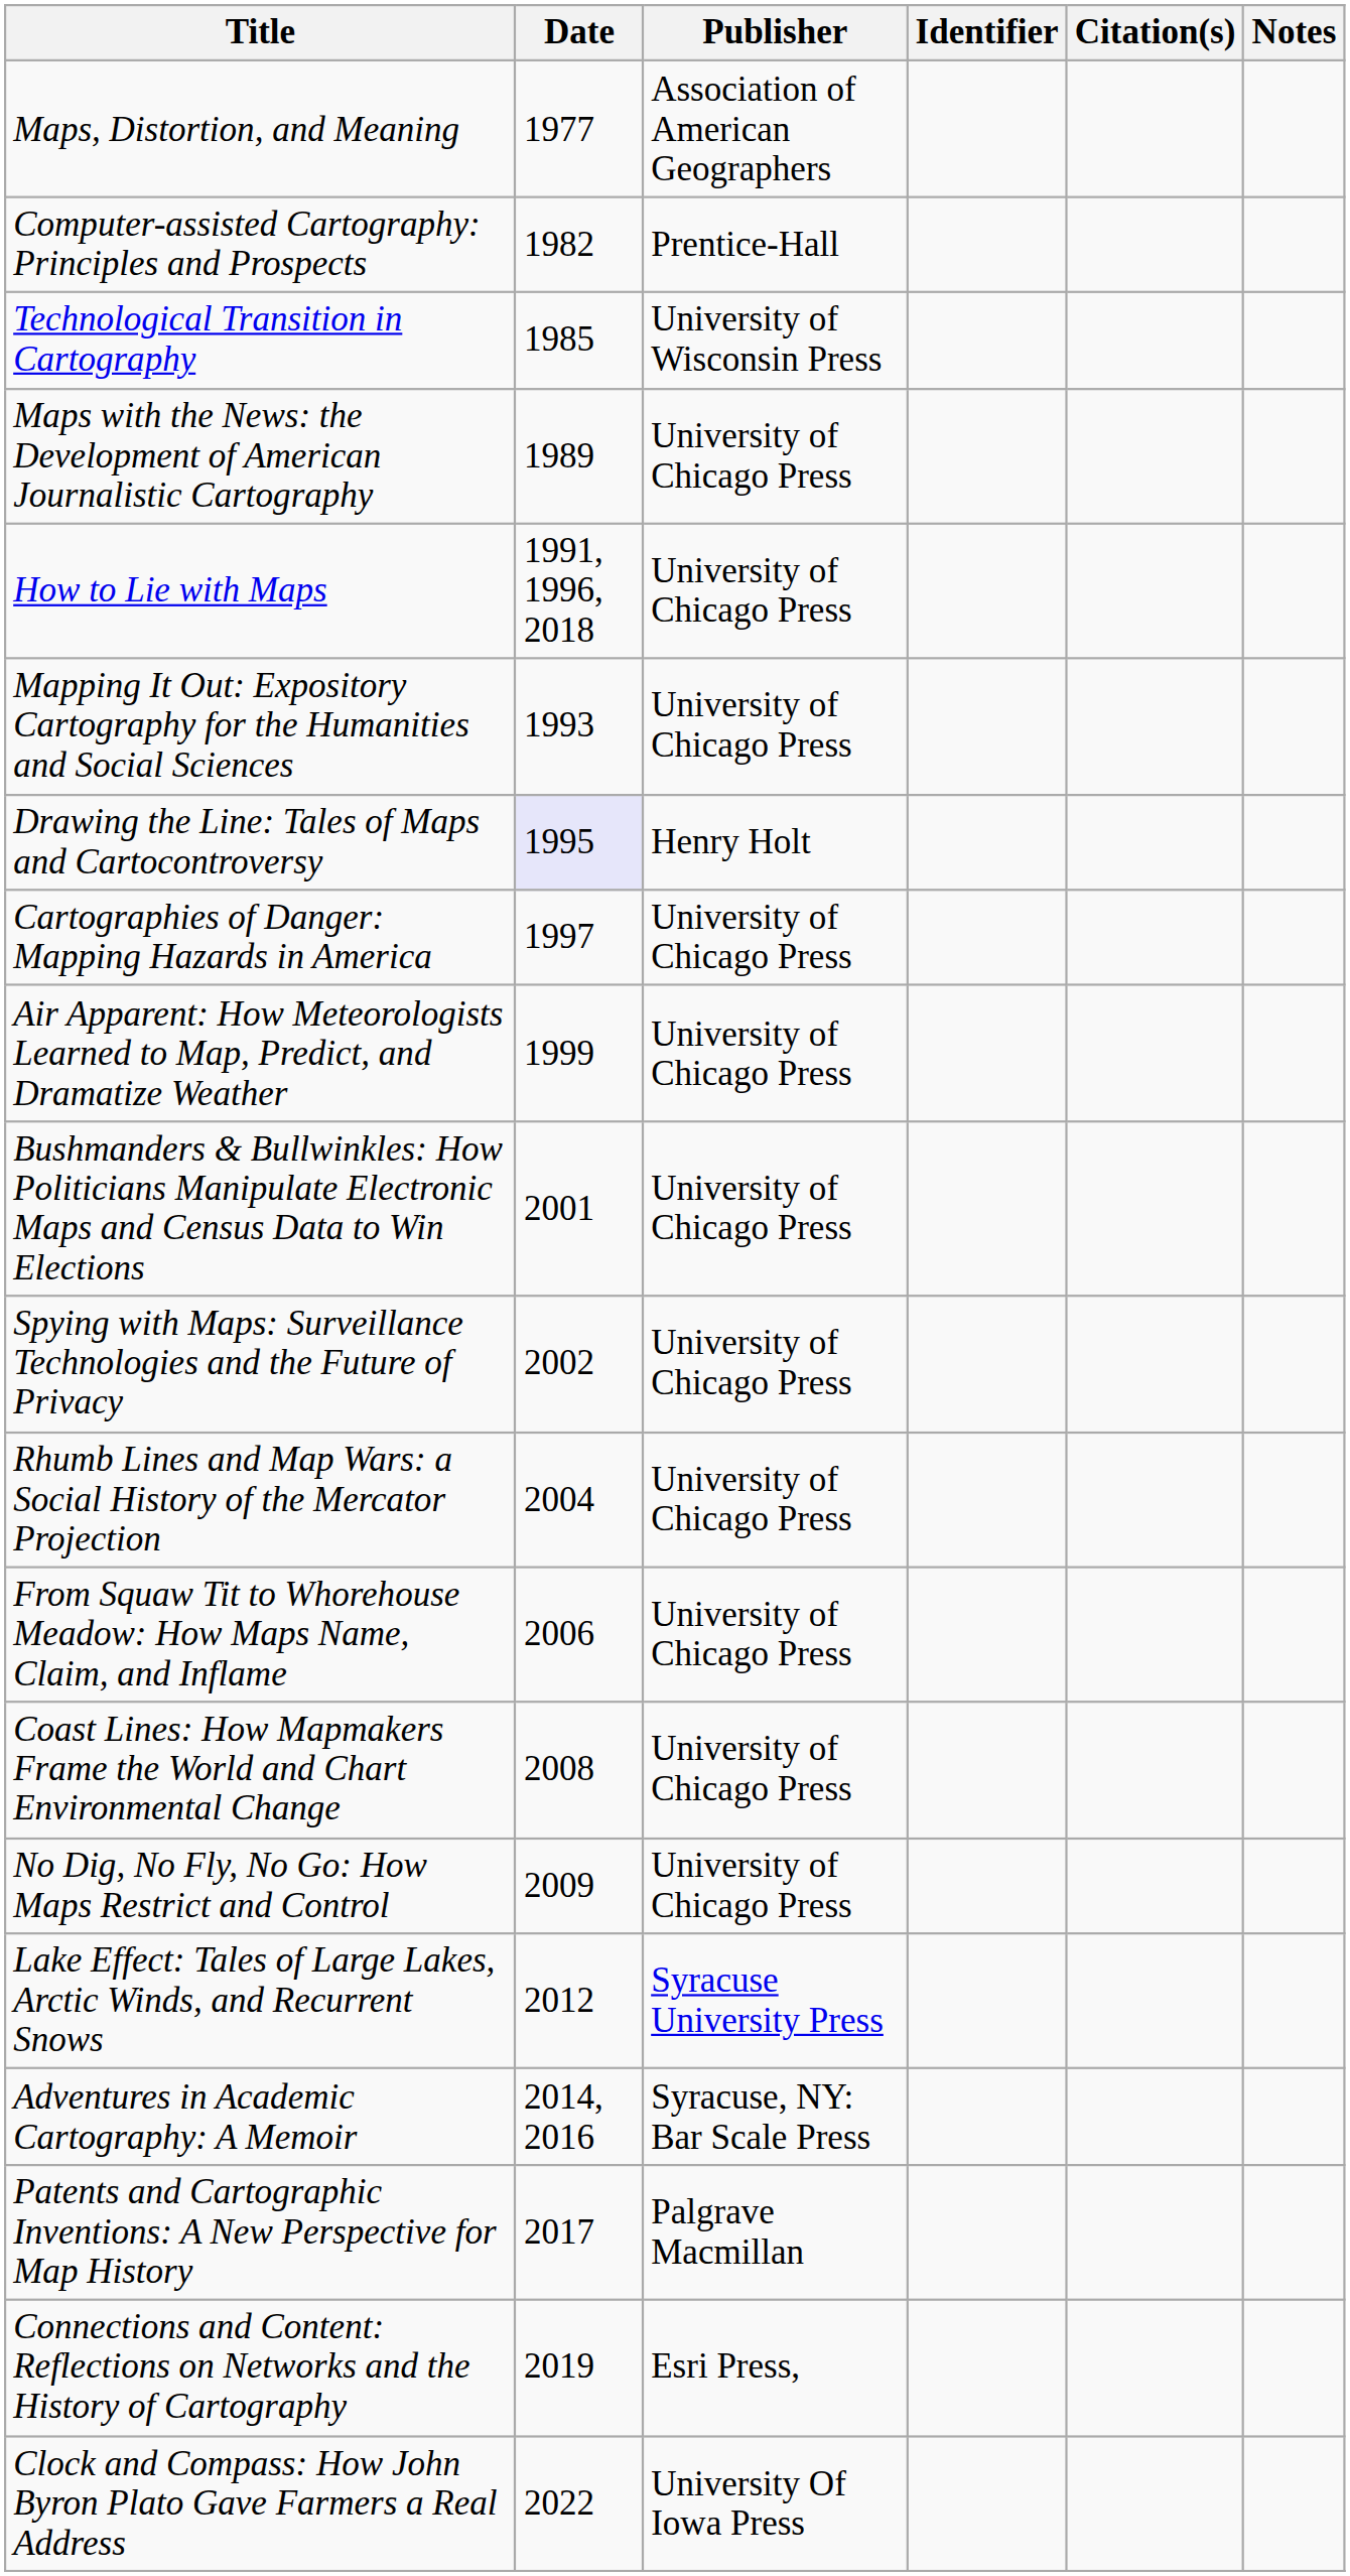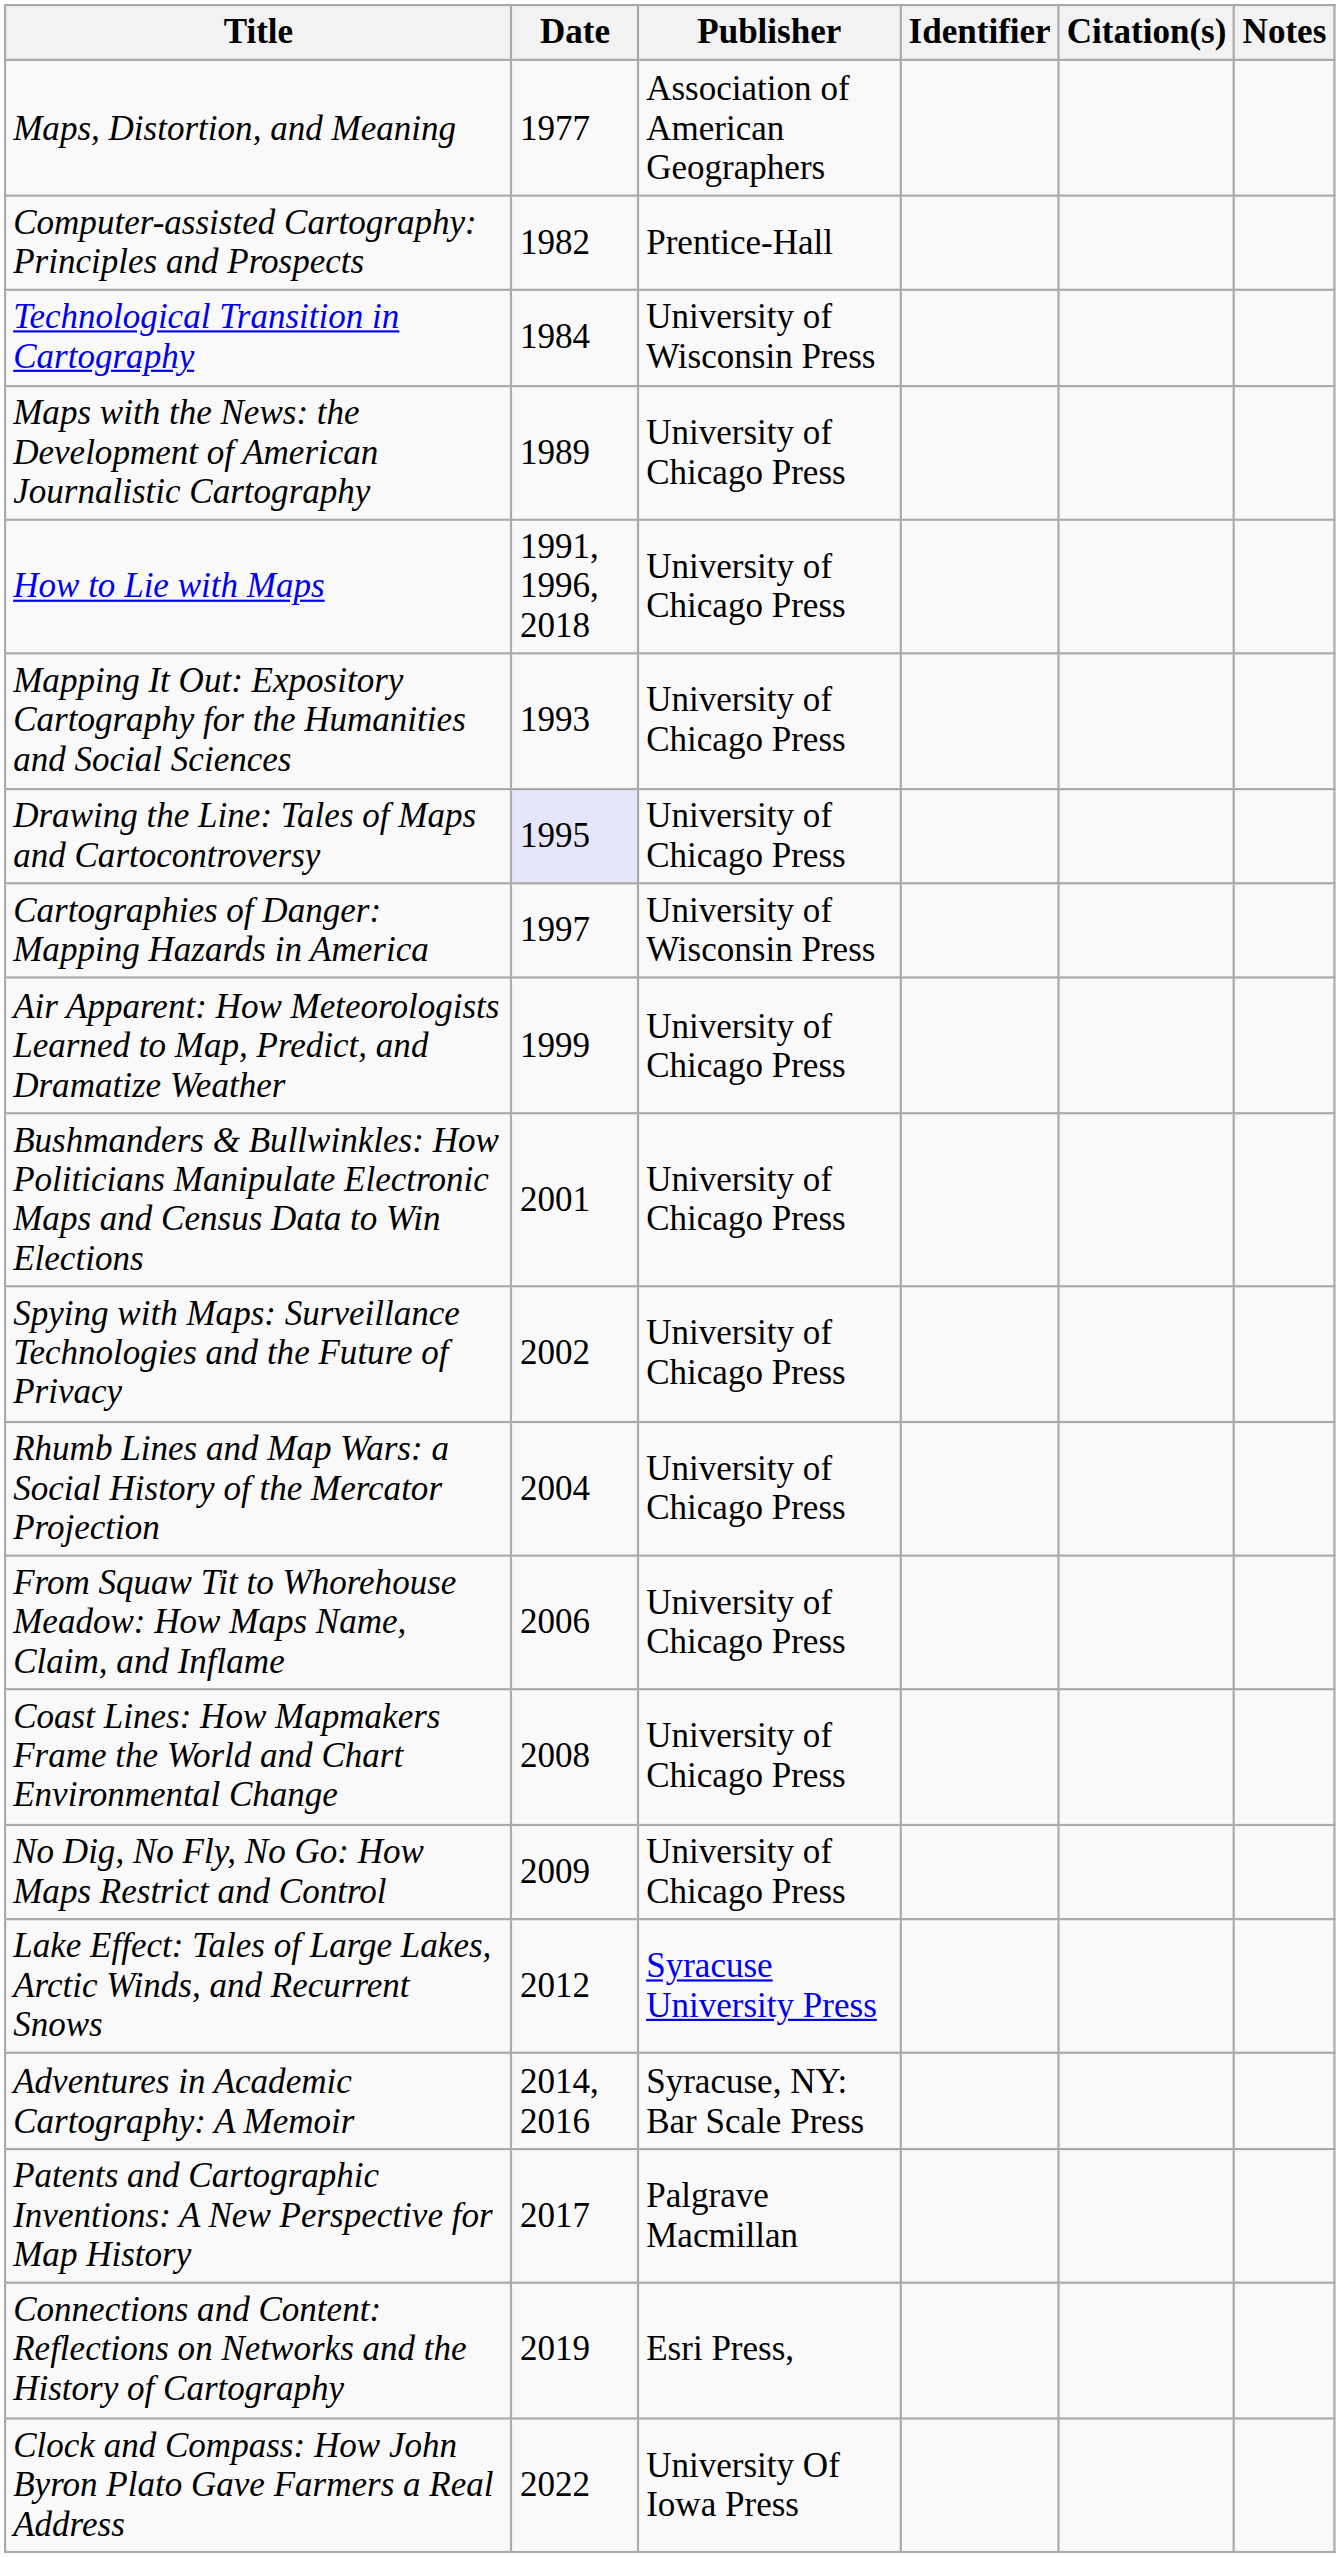Technological Transition in Cartography | Date: 1985 -> 1984
Drawing the Line: Tales of Maps and Cartocontroversy | Publisher: Henry Holt -> University of Chicago Press
Cartographies of Danger: Mapping Hazards in America | Publisher: University of Chicago Press -> University of Wisconsin Press
